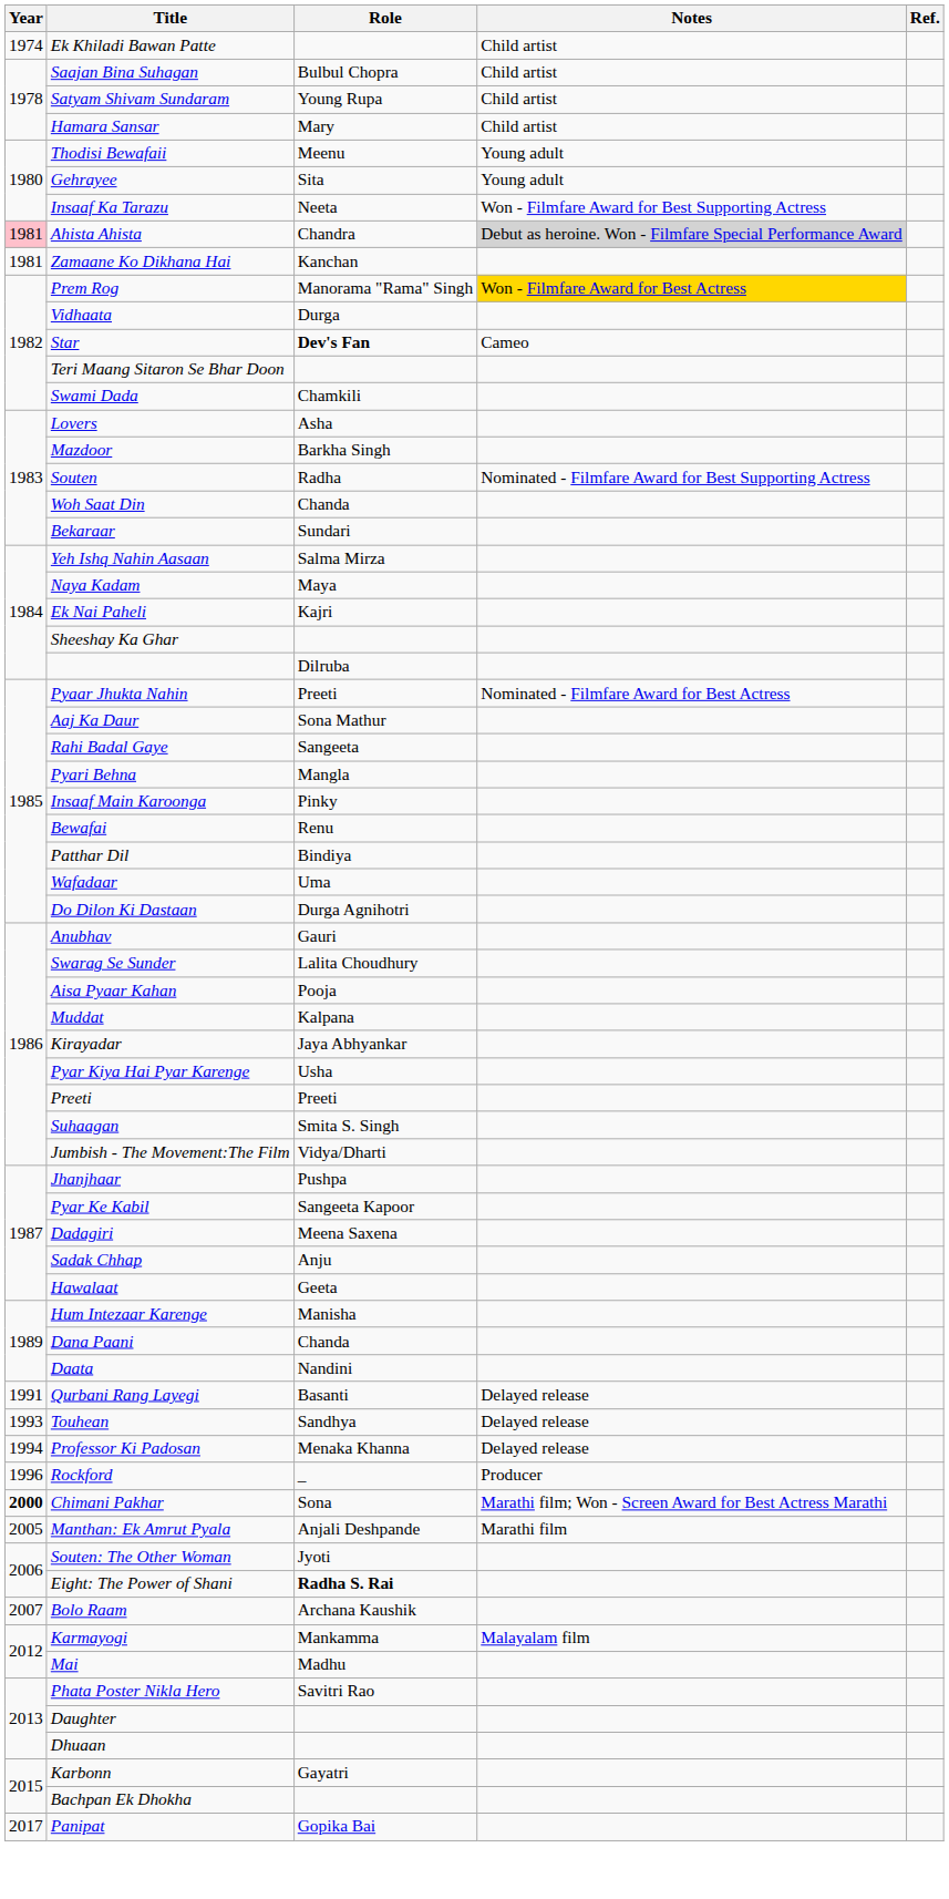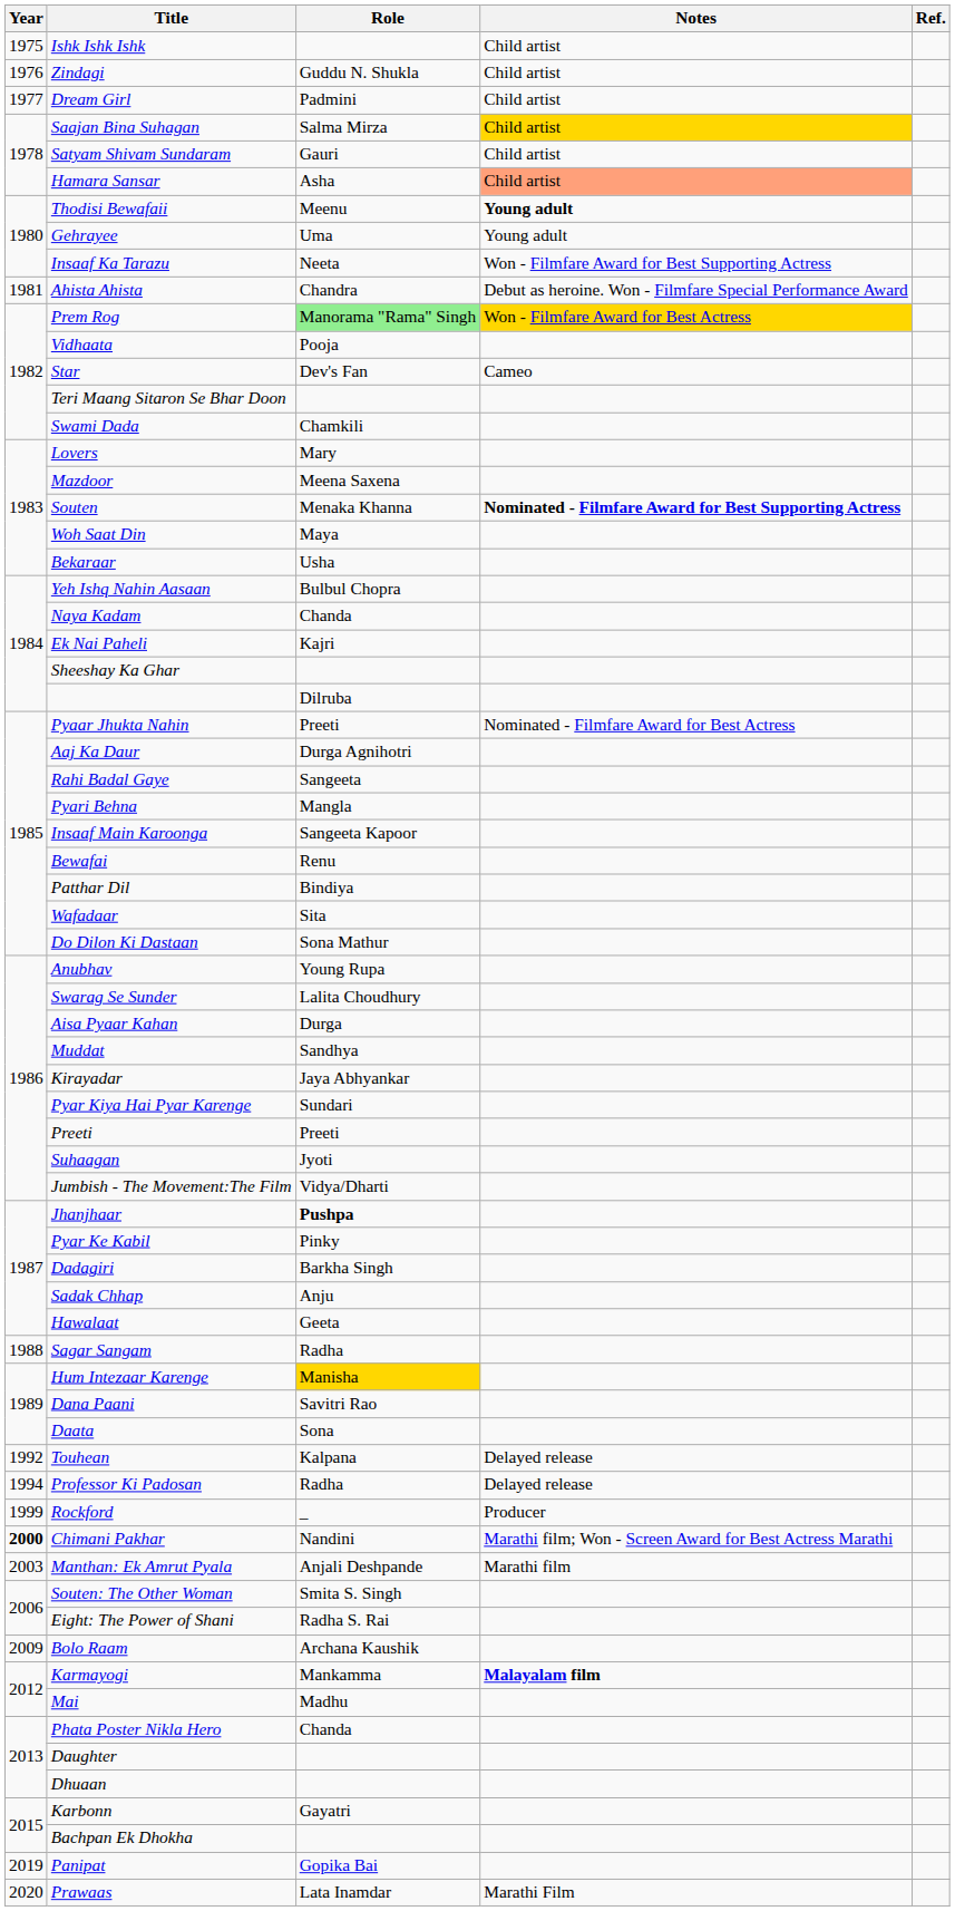- row: 1974 | Ek Khiladi Bawan Patte | Child artist
+ row: 1975 | Ishk Ishk Ishk | Child artist
+ row: 1976 | Zindagi | Guddu N. Shukla | Child artist
+ row: 1977 | Dream Girl | Padmini | Child artist
Saajan Bina Suhagan | Role: Bulbul Chopra -> Salma Mirza
Saajan Bina Suhagan | Notes: no background -> gold background
Satyam Shivam Sundaram | Role: Young Rupa -> Gauri
Hamara Sansar | Role: Mary -> Asha
Hamara Sansar | Notes: no background -> lightsalmon background
Thodisi Bewafaii | Notes: normal -> bold
Gehrayee | Role: Sita -> Uma
Ahista Ahista | Year: pink background -> no background
Ahista Ahista | Notes: lightgrey background -> no background
- row: 1981 | Zamaane Ko Dikhana Hai | Kanchan
Prem Rog | Role: no background -> lightgreen background
Vidhaata | Role: Durga -> Pooja
Star | Role: bold -> normal
Lovers | Role: Asha -> Mary
Mazdoor | Role: Barkha Singh -> Meena Saxena
Souten | Role: Radha -> Menaka Khanna
Souten | Notes: normal -> bold
Woh Saat Din | Role: Chanda -> Maya
Bekaraar | Role: Sundari -> Usha
Yeh Ishq Nahin Aasaan | Role: Salma Mirza -> Bulbul Chopra
Naya Kadam | Role: Maya -> Chanda
Aaj Ka Daur | Role: Sona Mathur -> Durga Agnihotri
Insaaf Main Karoonga | Role: Pinky -> Sangeeta Kapoor
Wafadaar | Role: Uma -> Sita
Do Dilon Ki Dastaan | Role: Durga Agnihotri -> Sona Mathur
Anubhav | Role: Gauri -> Young Rupa
Aisa Pyaar Kahan | Role: Pooja -> Durga
Muddat | Role: Kalpana -> Sandhya
Pyar Kiya Hai Pyar Karenge | Role: Usha -> Sundari
Suhaagan | Role: Smita S. Singh -> Jyoti
Jhanjhaar | Role: normal -> bold
Pyar Ke Kabil | Role: Sangeeta Kapoor -> Pinky
Dadagiri | Role: Meena Saxena -> Barkha Singh
+ row: 1988 | Sagar Sangam | Radha
Hum Intezaar Karenge | Role: no background -> gold background
Dana Paani | Role: Chanda -> Savitri Rao
Daata | Role: Nandini -> Sona
- row: 1991 | Qurbani Rang Layegi | Basanti | Delayed release
Touhean | Year: 1993 -> 1992
Touhean | Role: Sandhya -> Kalpana
Professor Ki Padosan | Role: Menaka Khanna -> Radha
Rockford | Year: 1996 -> 1999
Chimani Pakhar | Role: Sona -> Nandini
Manthan: Ek Amrut Pyala | Year: 2005 -> 2003
Souten: The Other Woman | Role: Jyoti -> Smita S. Singh
Eight: The Power of Shani | Role: bold -> normal
Bolo Raam | Year: 2007 -> 2009
Karmayogi | Notes: normal -> bold
Phata Poster Nikla Hero | Role: Savitri Rao -> Chanda
Panipat | Year: 2017 -> 2019
+ row: 2020 | Prawaas | Lata Inamdar | Marathi Film
